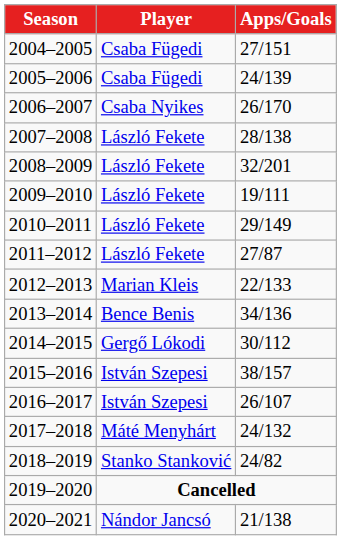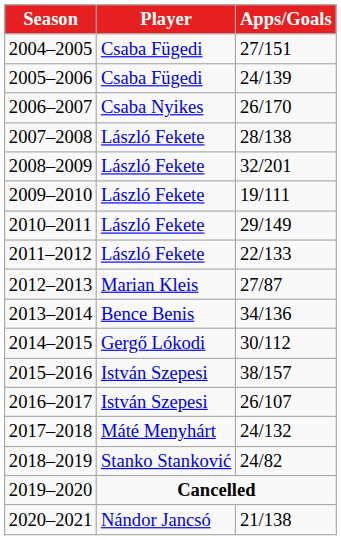2011–2012 | Apps/Goals: 27/87 -> 22/133
2012–2013 | Apps/Goals: 22/133 -> 27/87
